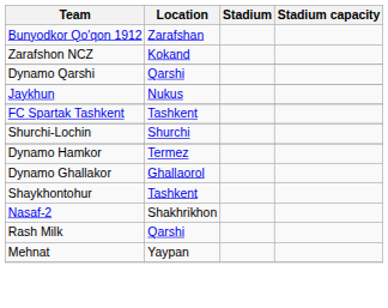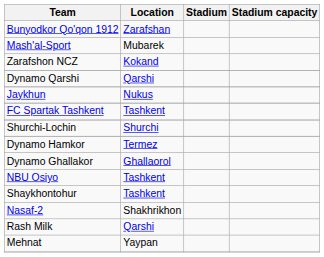+ row: Mash'al-Sport | Mubarek
+ row: NBU Osiyo | Tashkent
